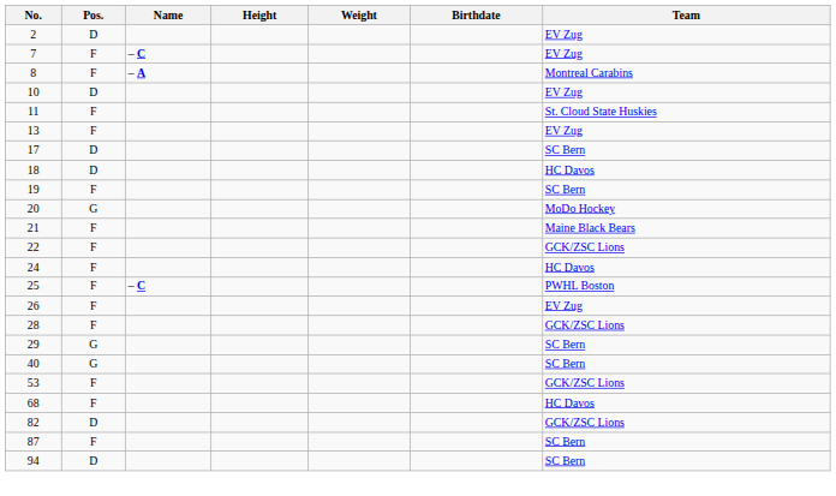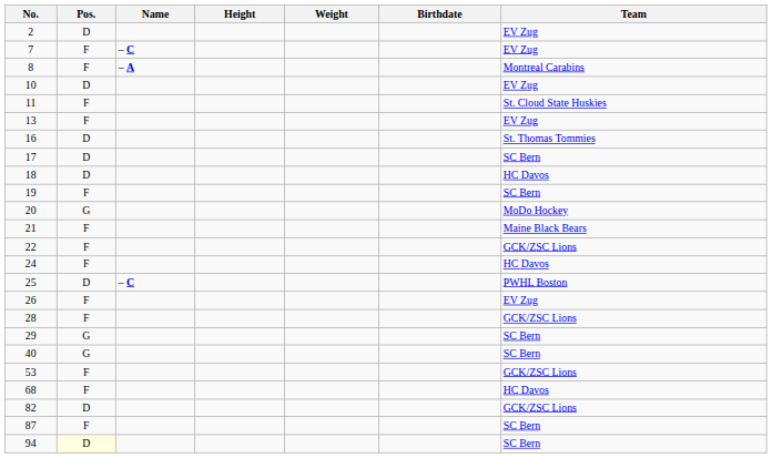+ row: 16 | D | St. Thomas Tommies
25 | Pos.: F -> D
94 | Pos.: no background -> lightyellow background
